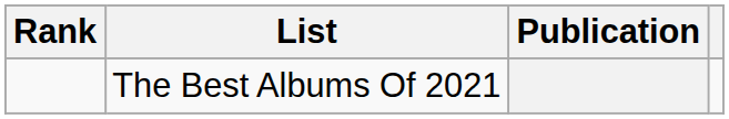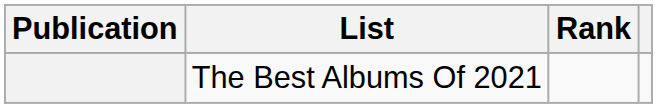columns swapped: Publication <-> Rank
